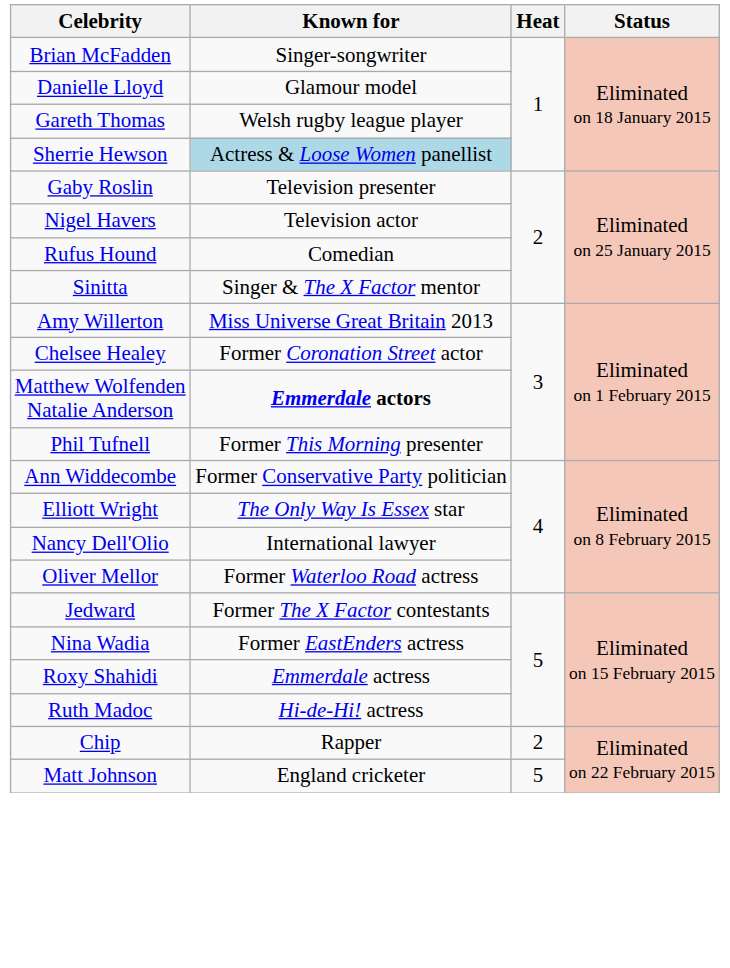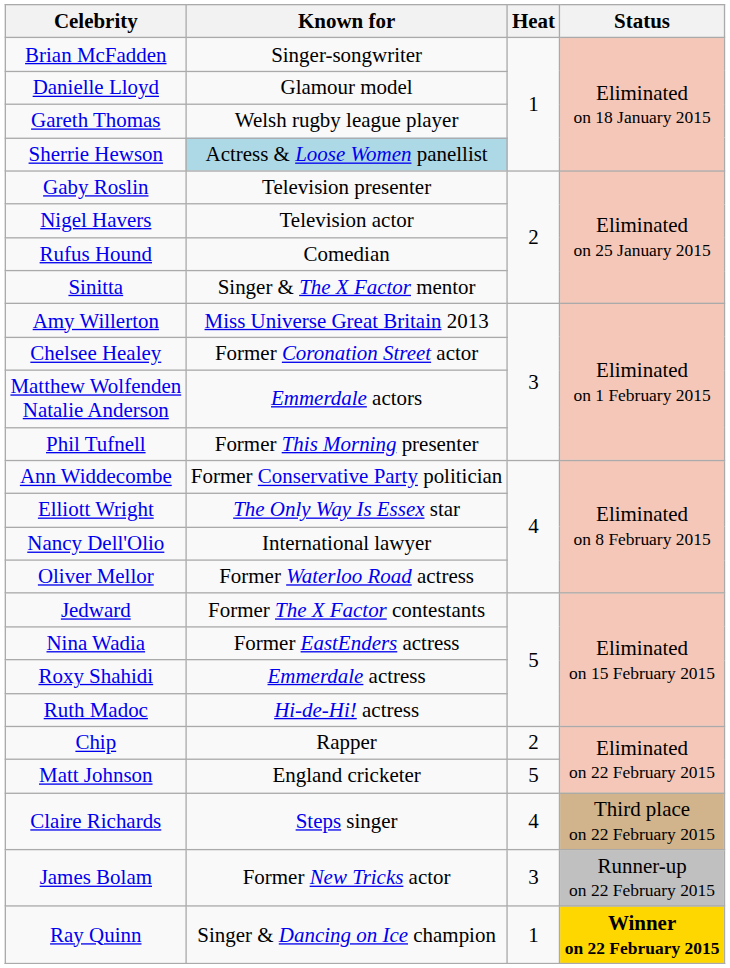Matthew Wolfenden Natalie Anderson | Known for: bold -> normal
+ row: Claire Richards | Steps singer | 4 | Third place on 22 February 2015
+ row: James Bolam | Former New Tricks actor | 3 | Runner-up on 22 February 2015
+ row: Ray Quinn | Singer & Dancing on Ice champion | 1 | Winner on 22 February 2015
